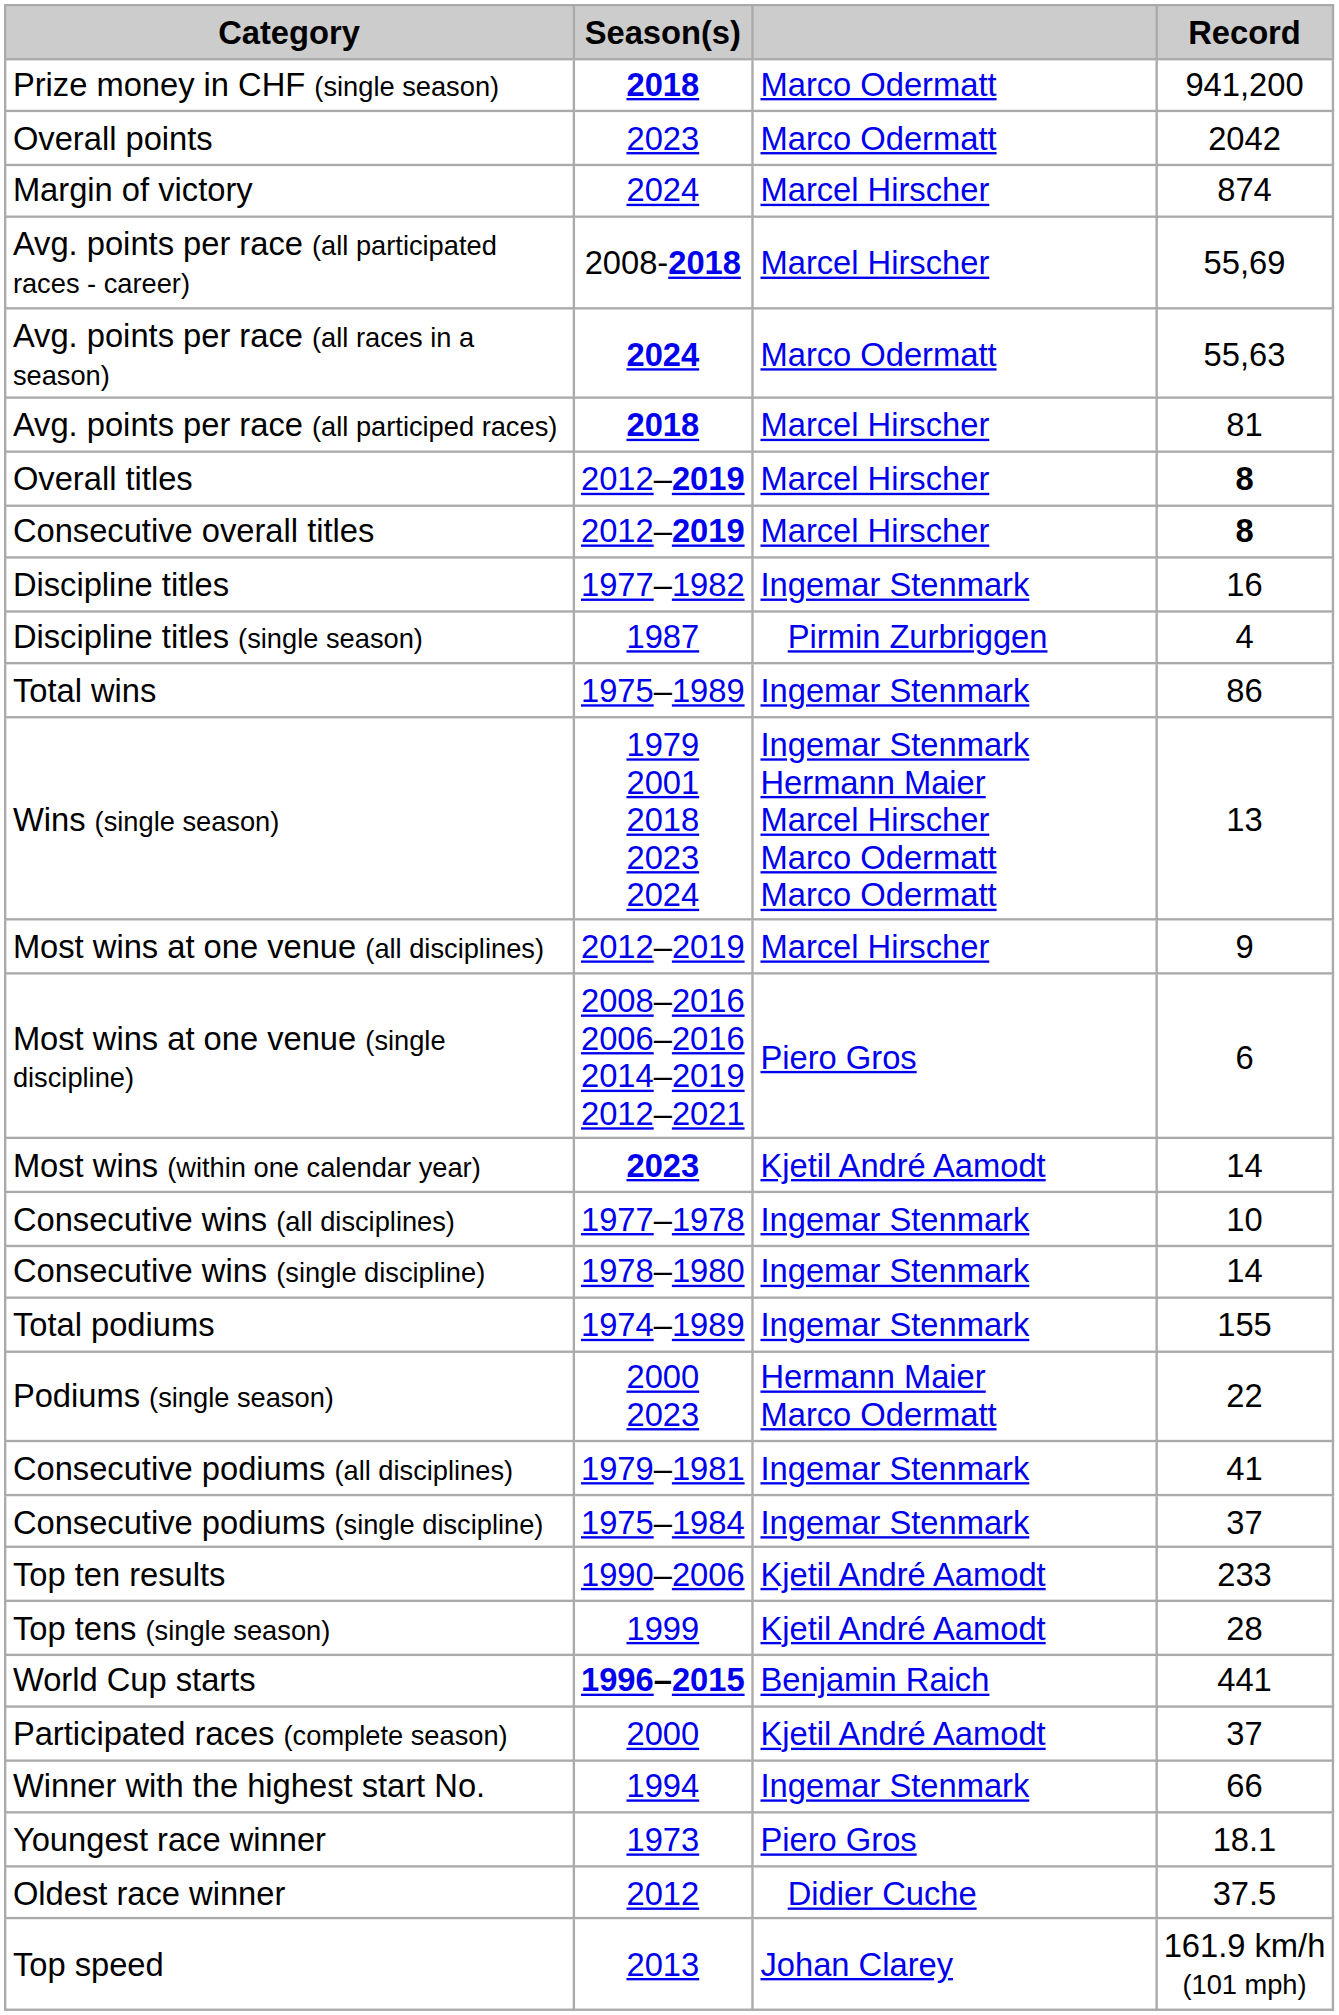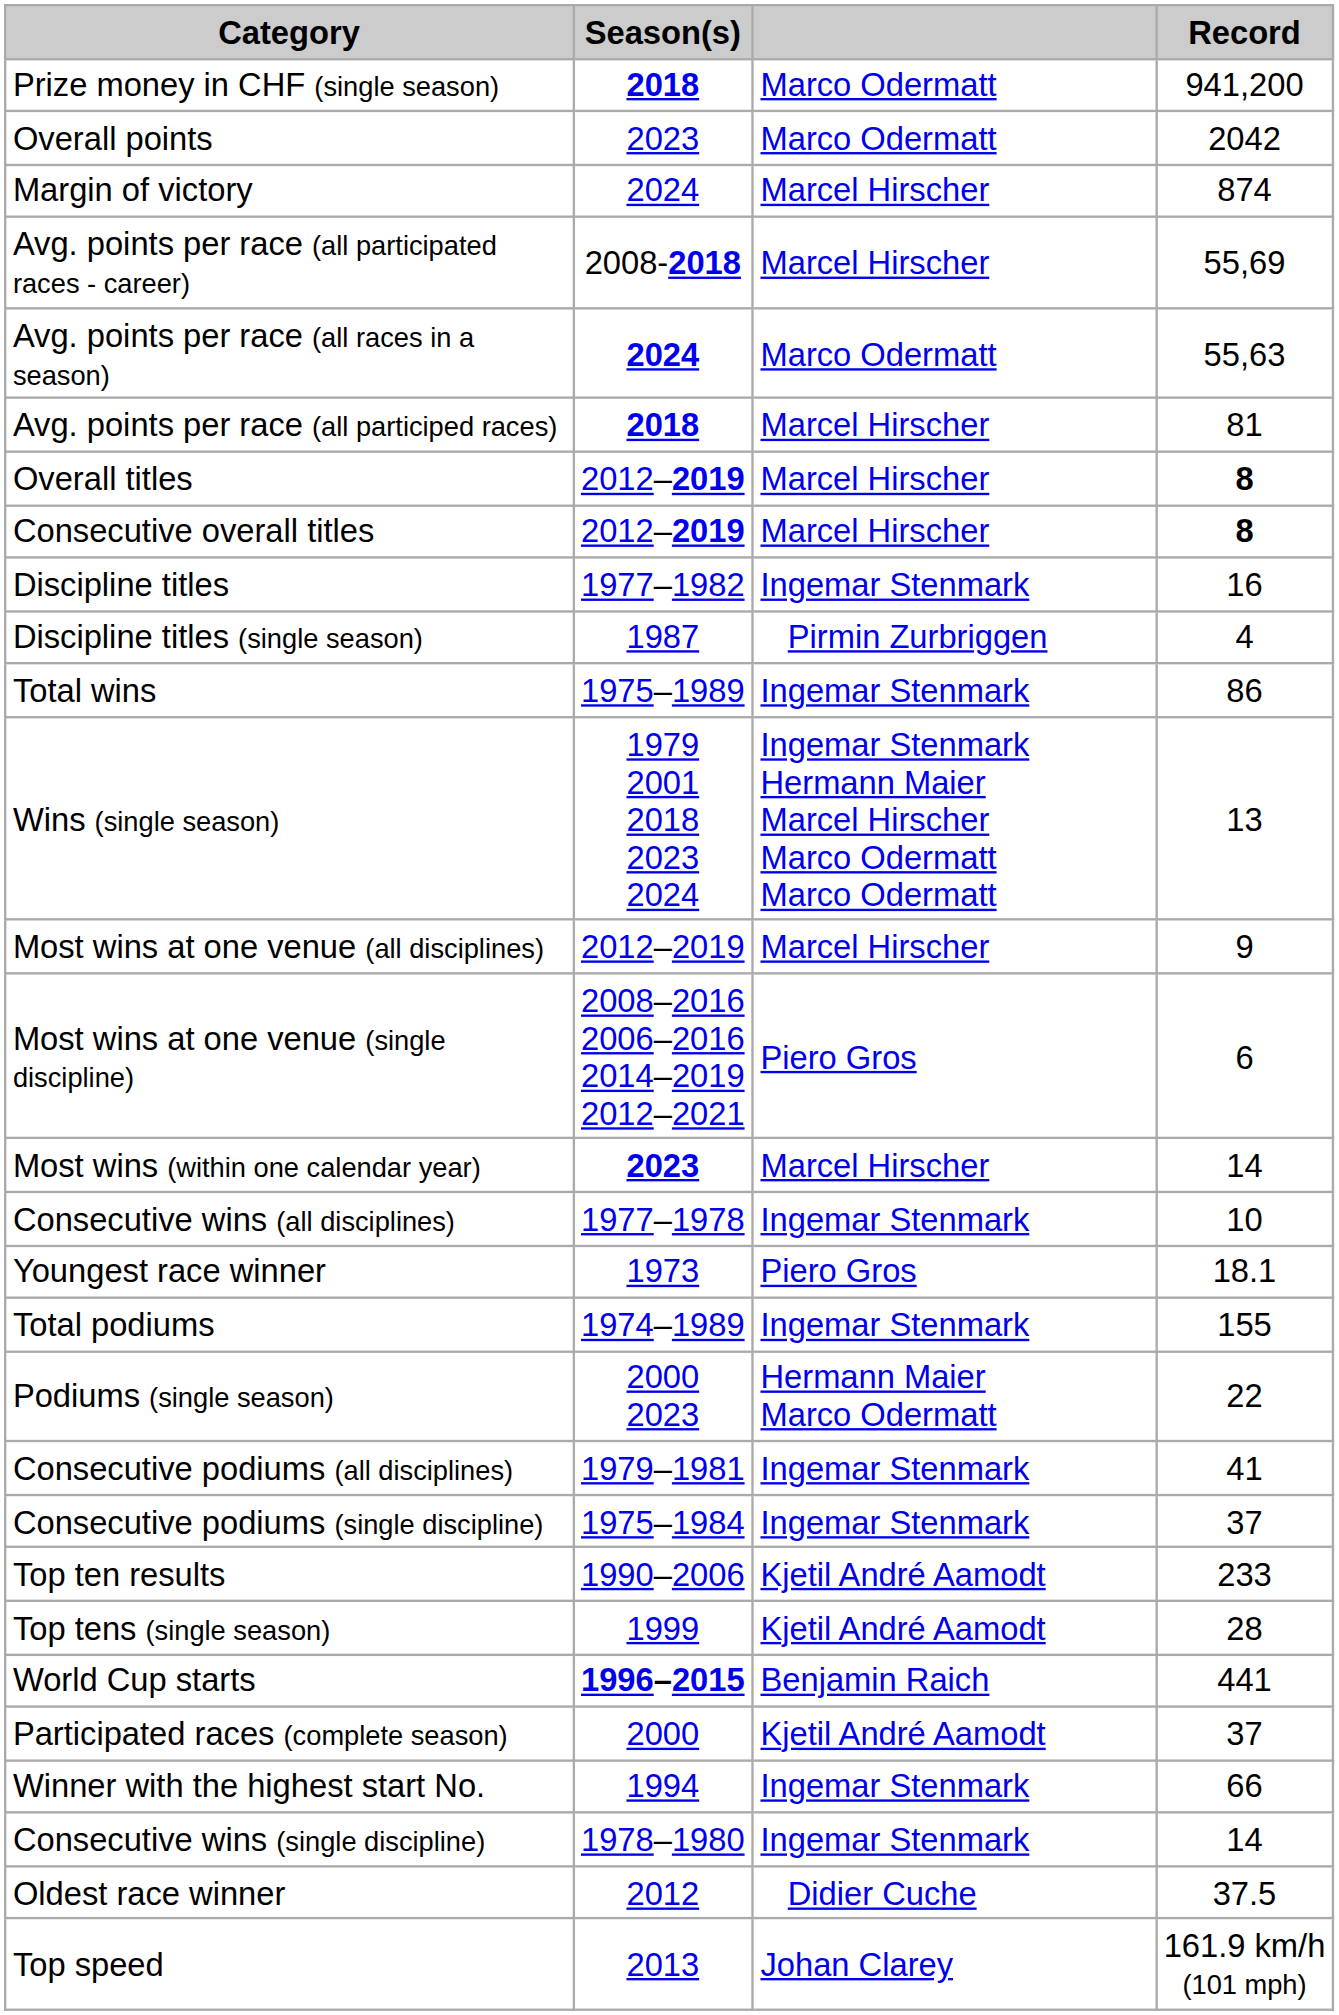Most wins (within one calendar year) | column 3: Kjetil André Aamodt -> Marcel Hirscher
rows swapped: Consecutive wins (single discipline) <-> Youngest race winner
